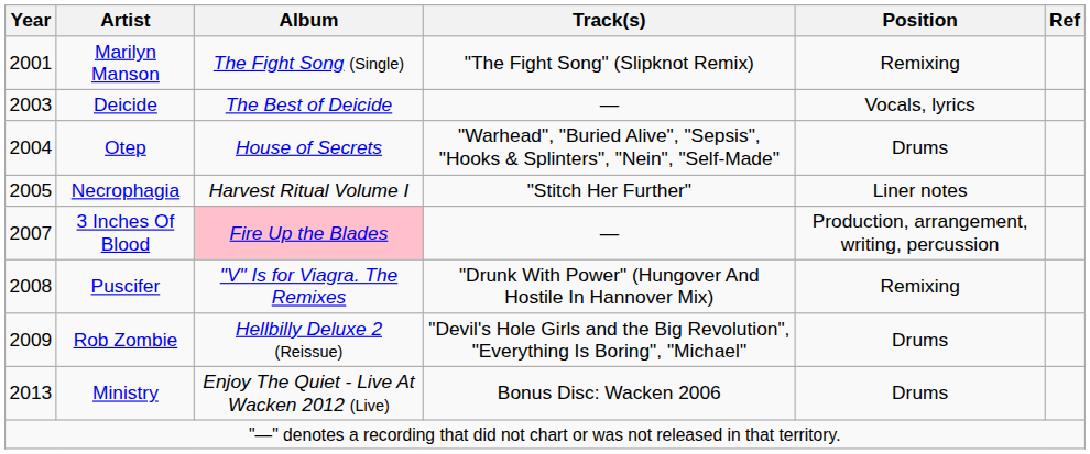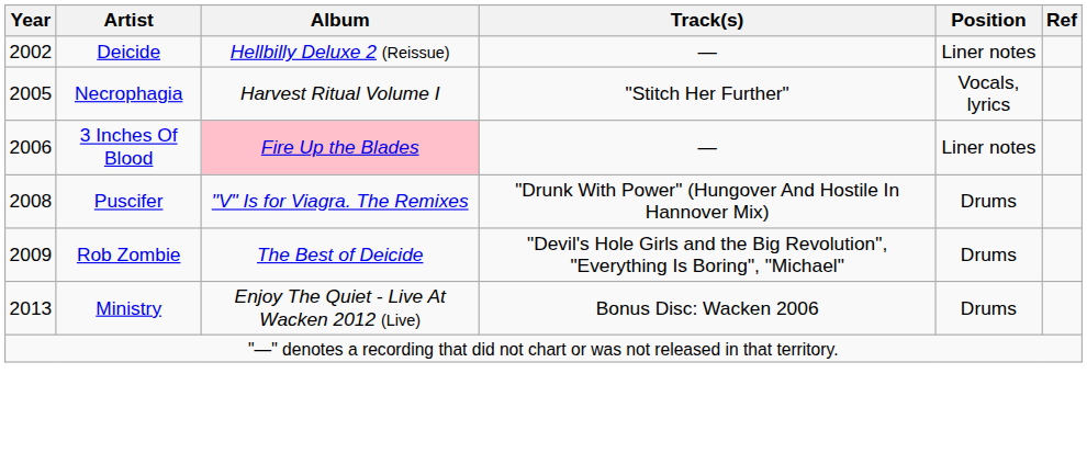- row: 2001 | Marilyn Manson | The Fight Song (Single) | "The Fight Song" (Slipknot Remix) | Remixing
Deicide | Year: 2003 -> 2002
Deicide | Album: The Best of Deicide -> Hellbilly Deluxe 2 (Reissue)
Deicide | Position: Vocals, lyrics -> Liner notes
- row: 2004 | Otep | House of Secrets | "Warhead", "Buried Alive", "Sepsis", "Hooks & Splinters", "Nein", "Self-Made" | Drums
Necrophagia | Position: Liner notes -> Vocals, lyrics
3 Inches Of Blood | Year: 2007 -> 2006
3 Inches Of Blood | Position: Production, arrangement, writing, percussion -> Liner notes
Puscifer | Position: Remixing -> Drums
Rob Zombie | Album: Hellbilly Deluxe 2 (Reissue) -> The Best of Deicide
